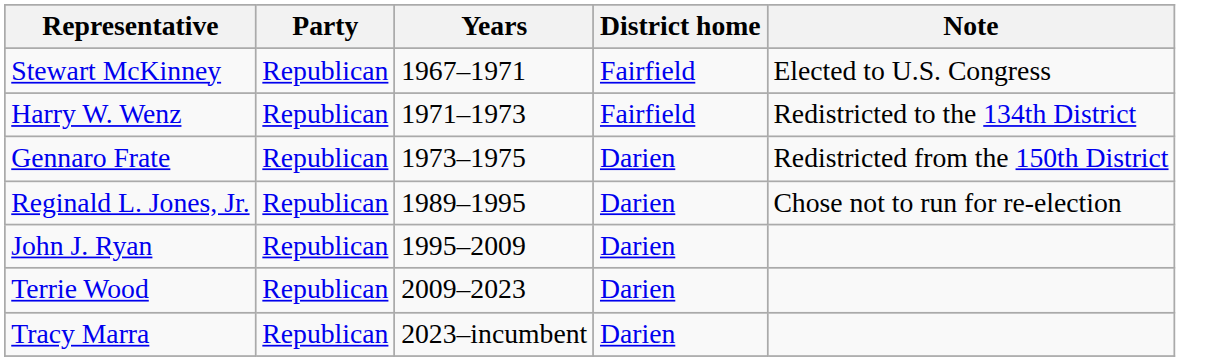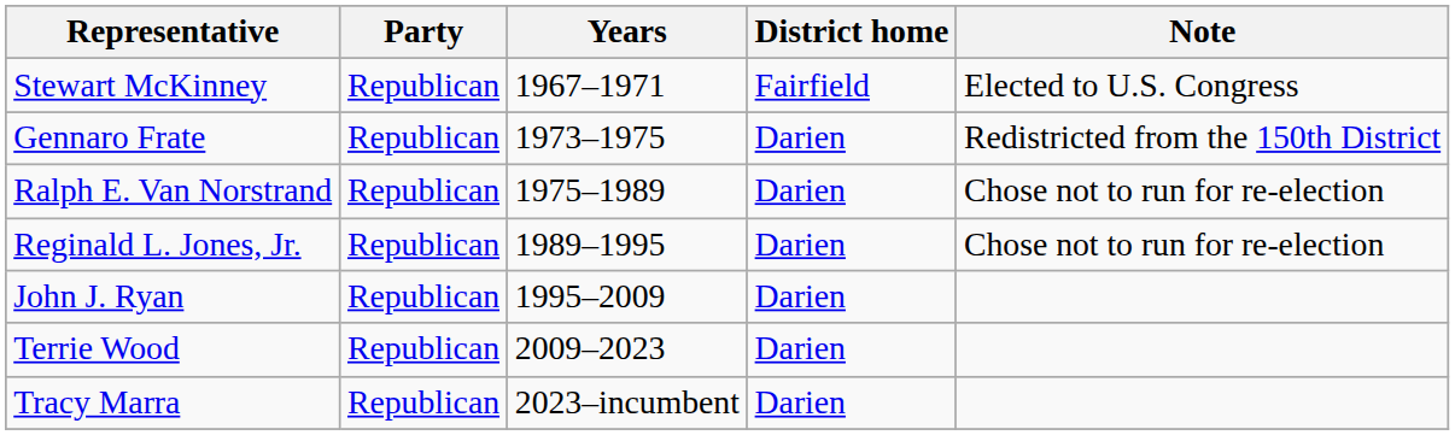- row: Harry W. Wenz | Republican | 1971–1973 | Fairfield | Redistricted to the 134th District
+ row: Ralph E. Van Norstrand | Republican | 1975–1989 | Darien | Chose not to run for re-election
